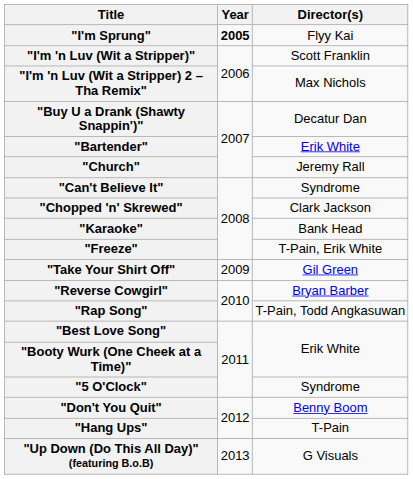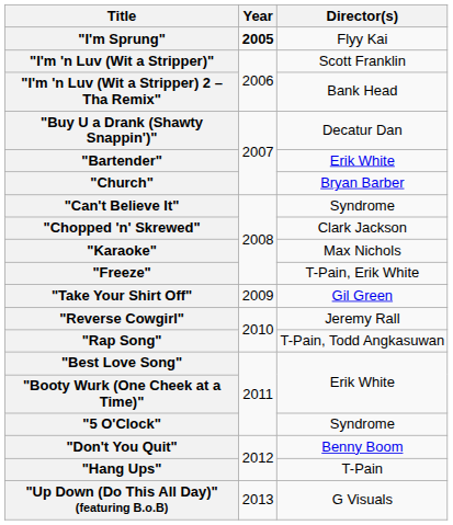"I'm 'n Luv (Wit a Stripper) 2 – Tha Remix" | Director(s): Max Nichols -> Bank Head
"Church" | Director(s): Jeremy Rall -> Bryan Barber
"Karaoke" | Director(s): Bank Head -> Max Nichols
"Reverse Cowgirl" | Director(s): Bryan Barber -> Jeremy Rall
